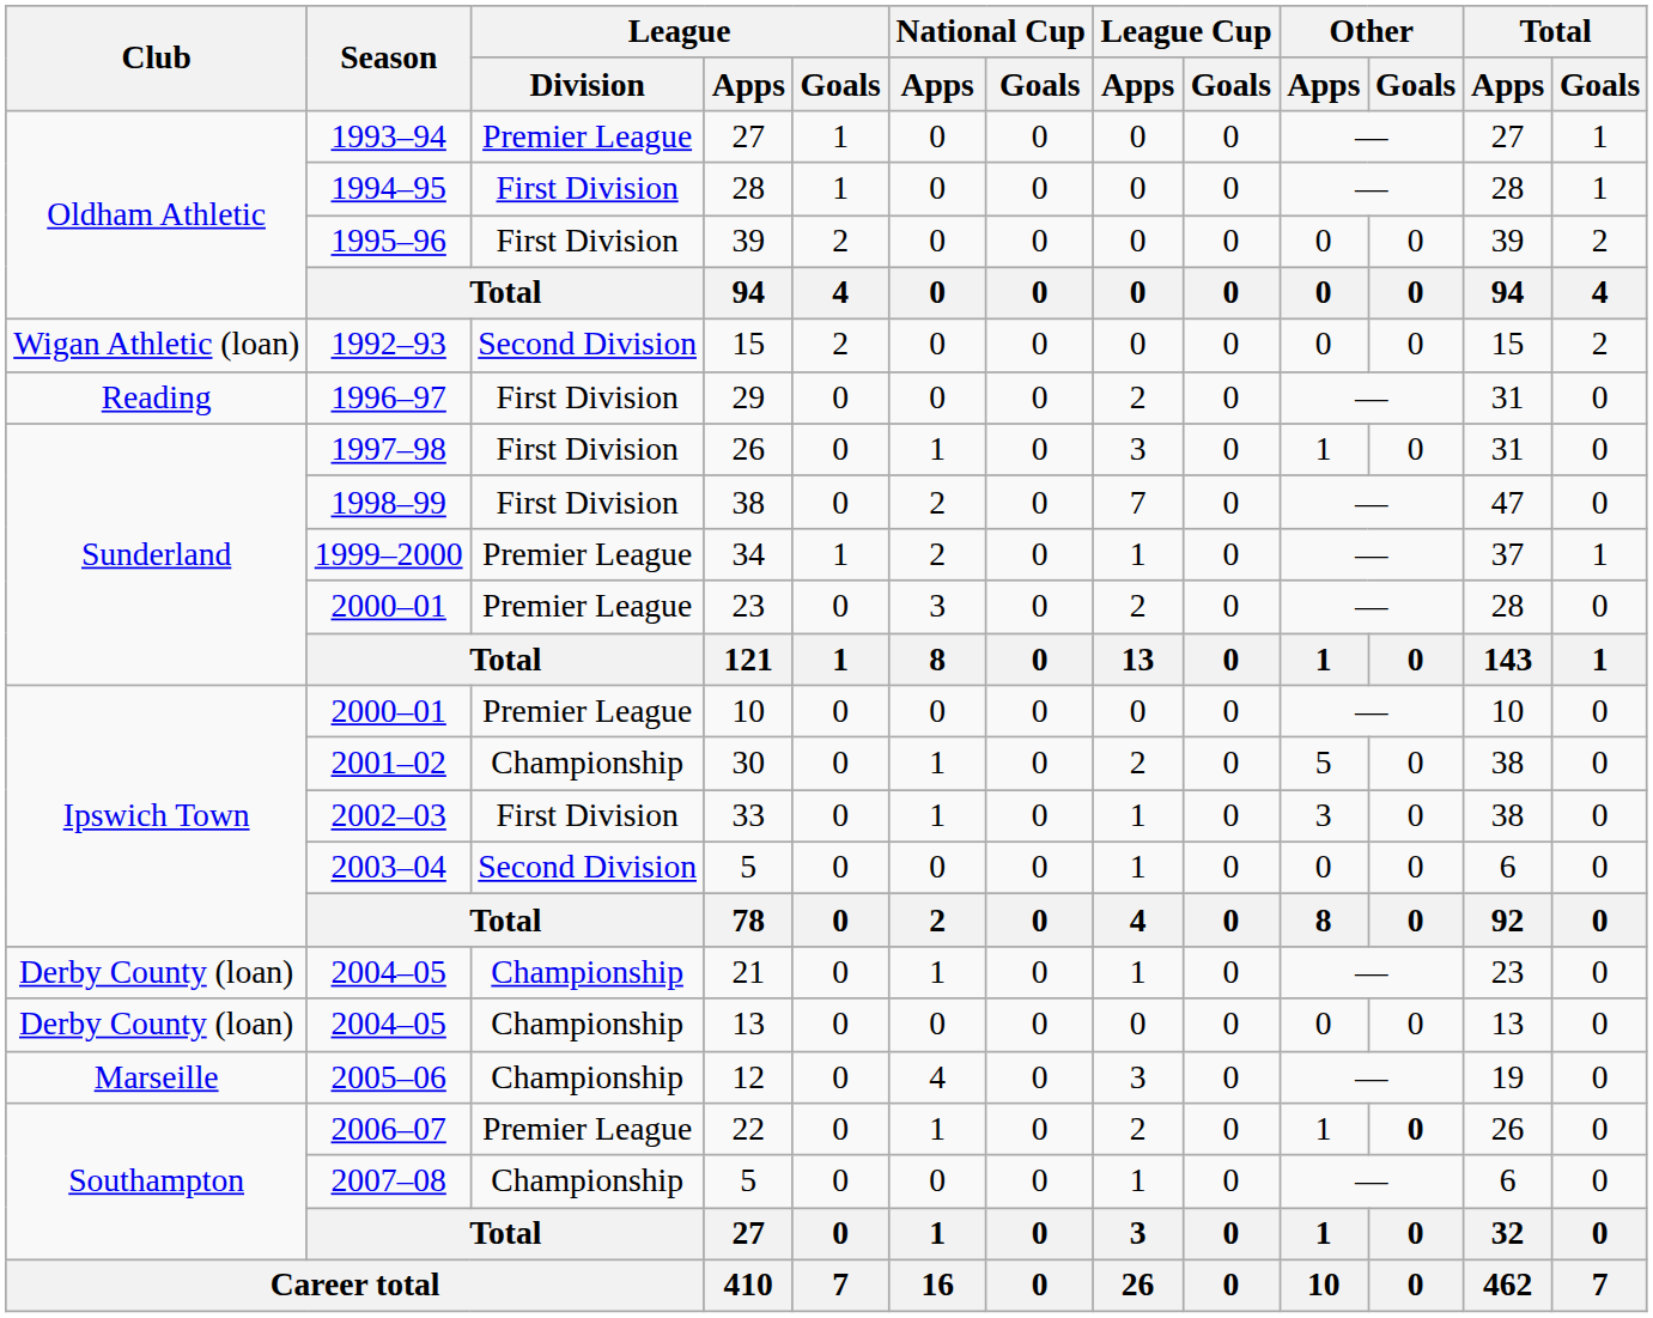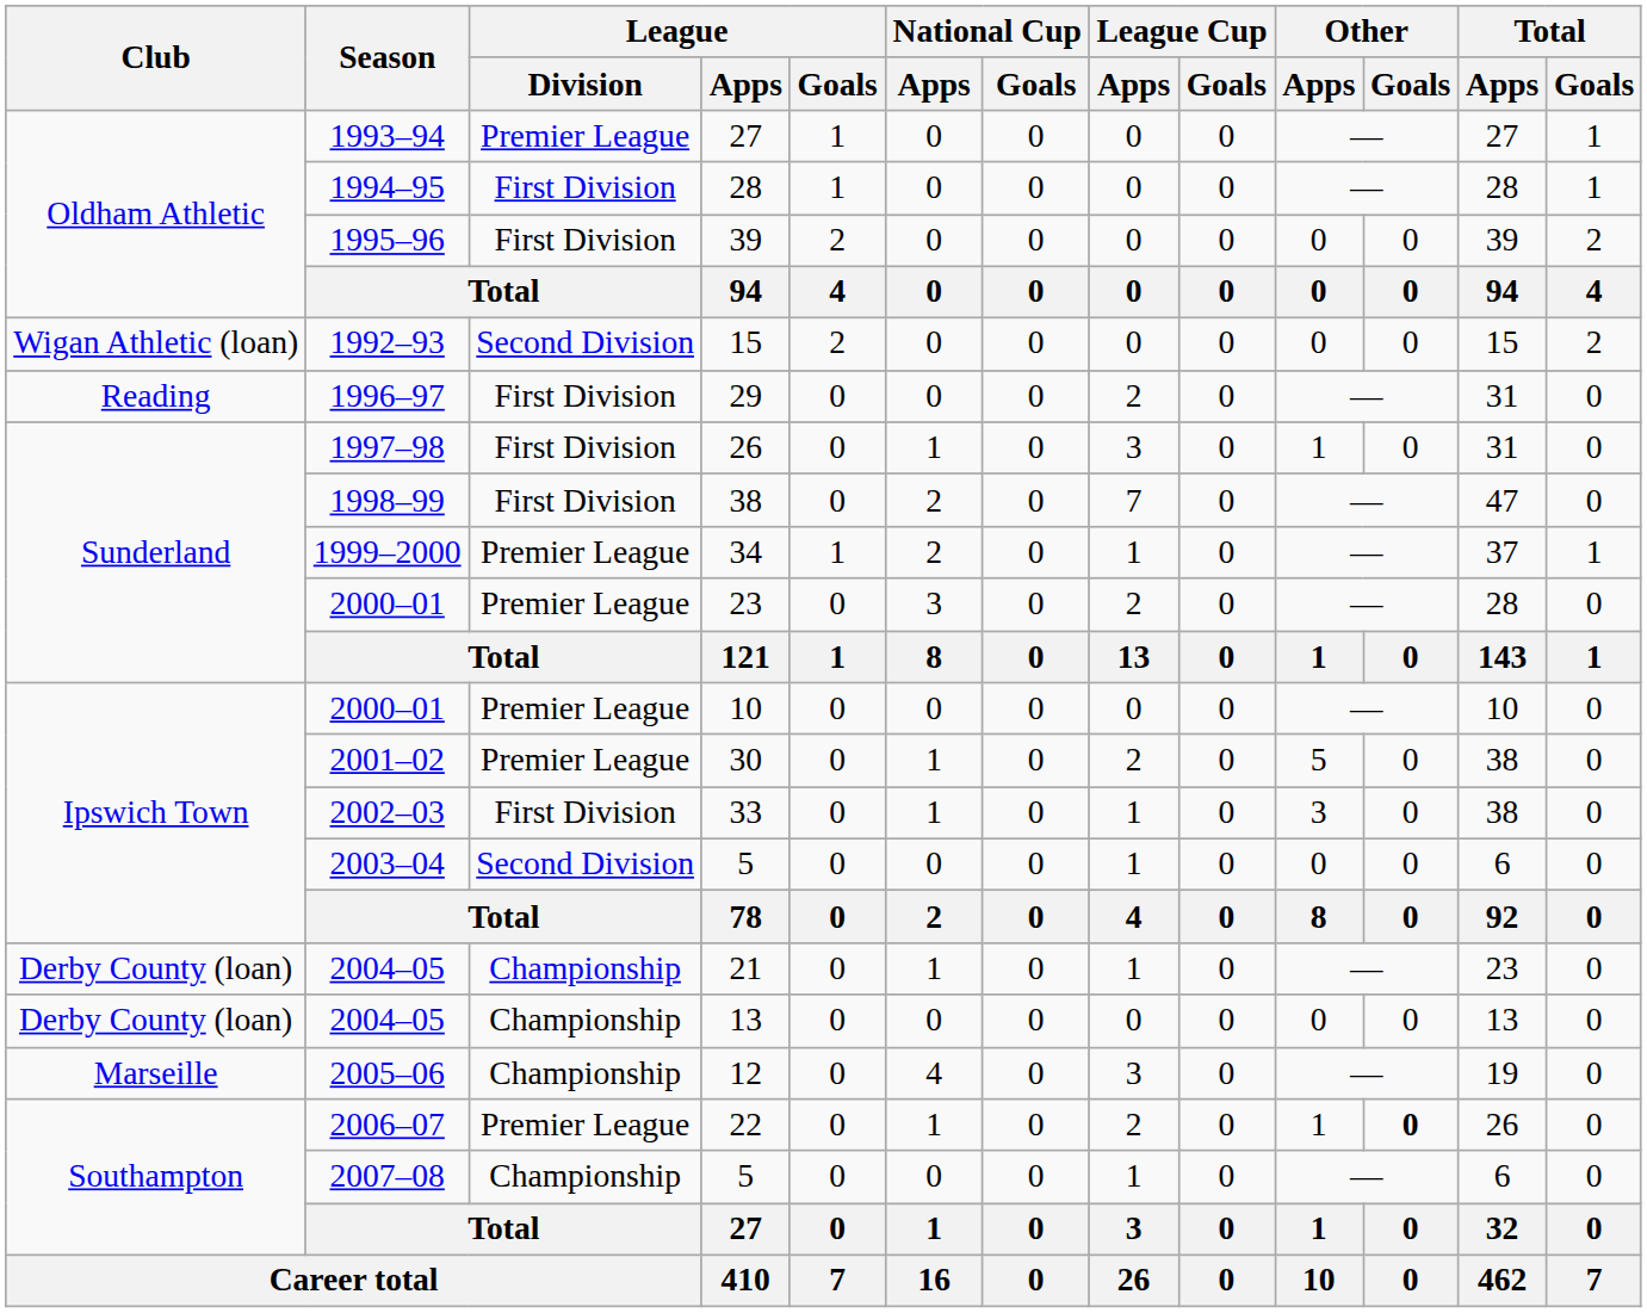30 | League / Division: Championship -> Premier League
